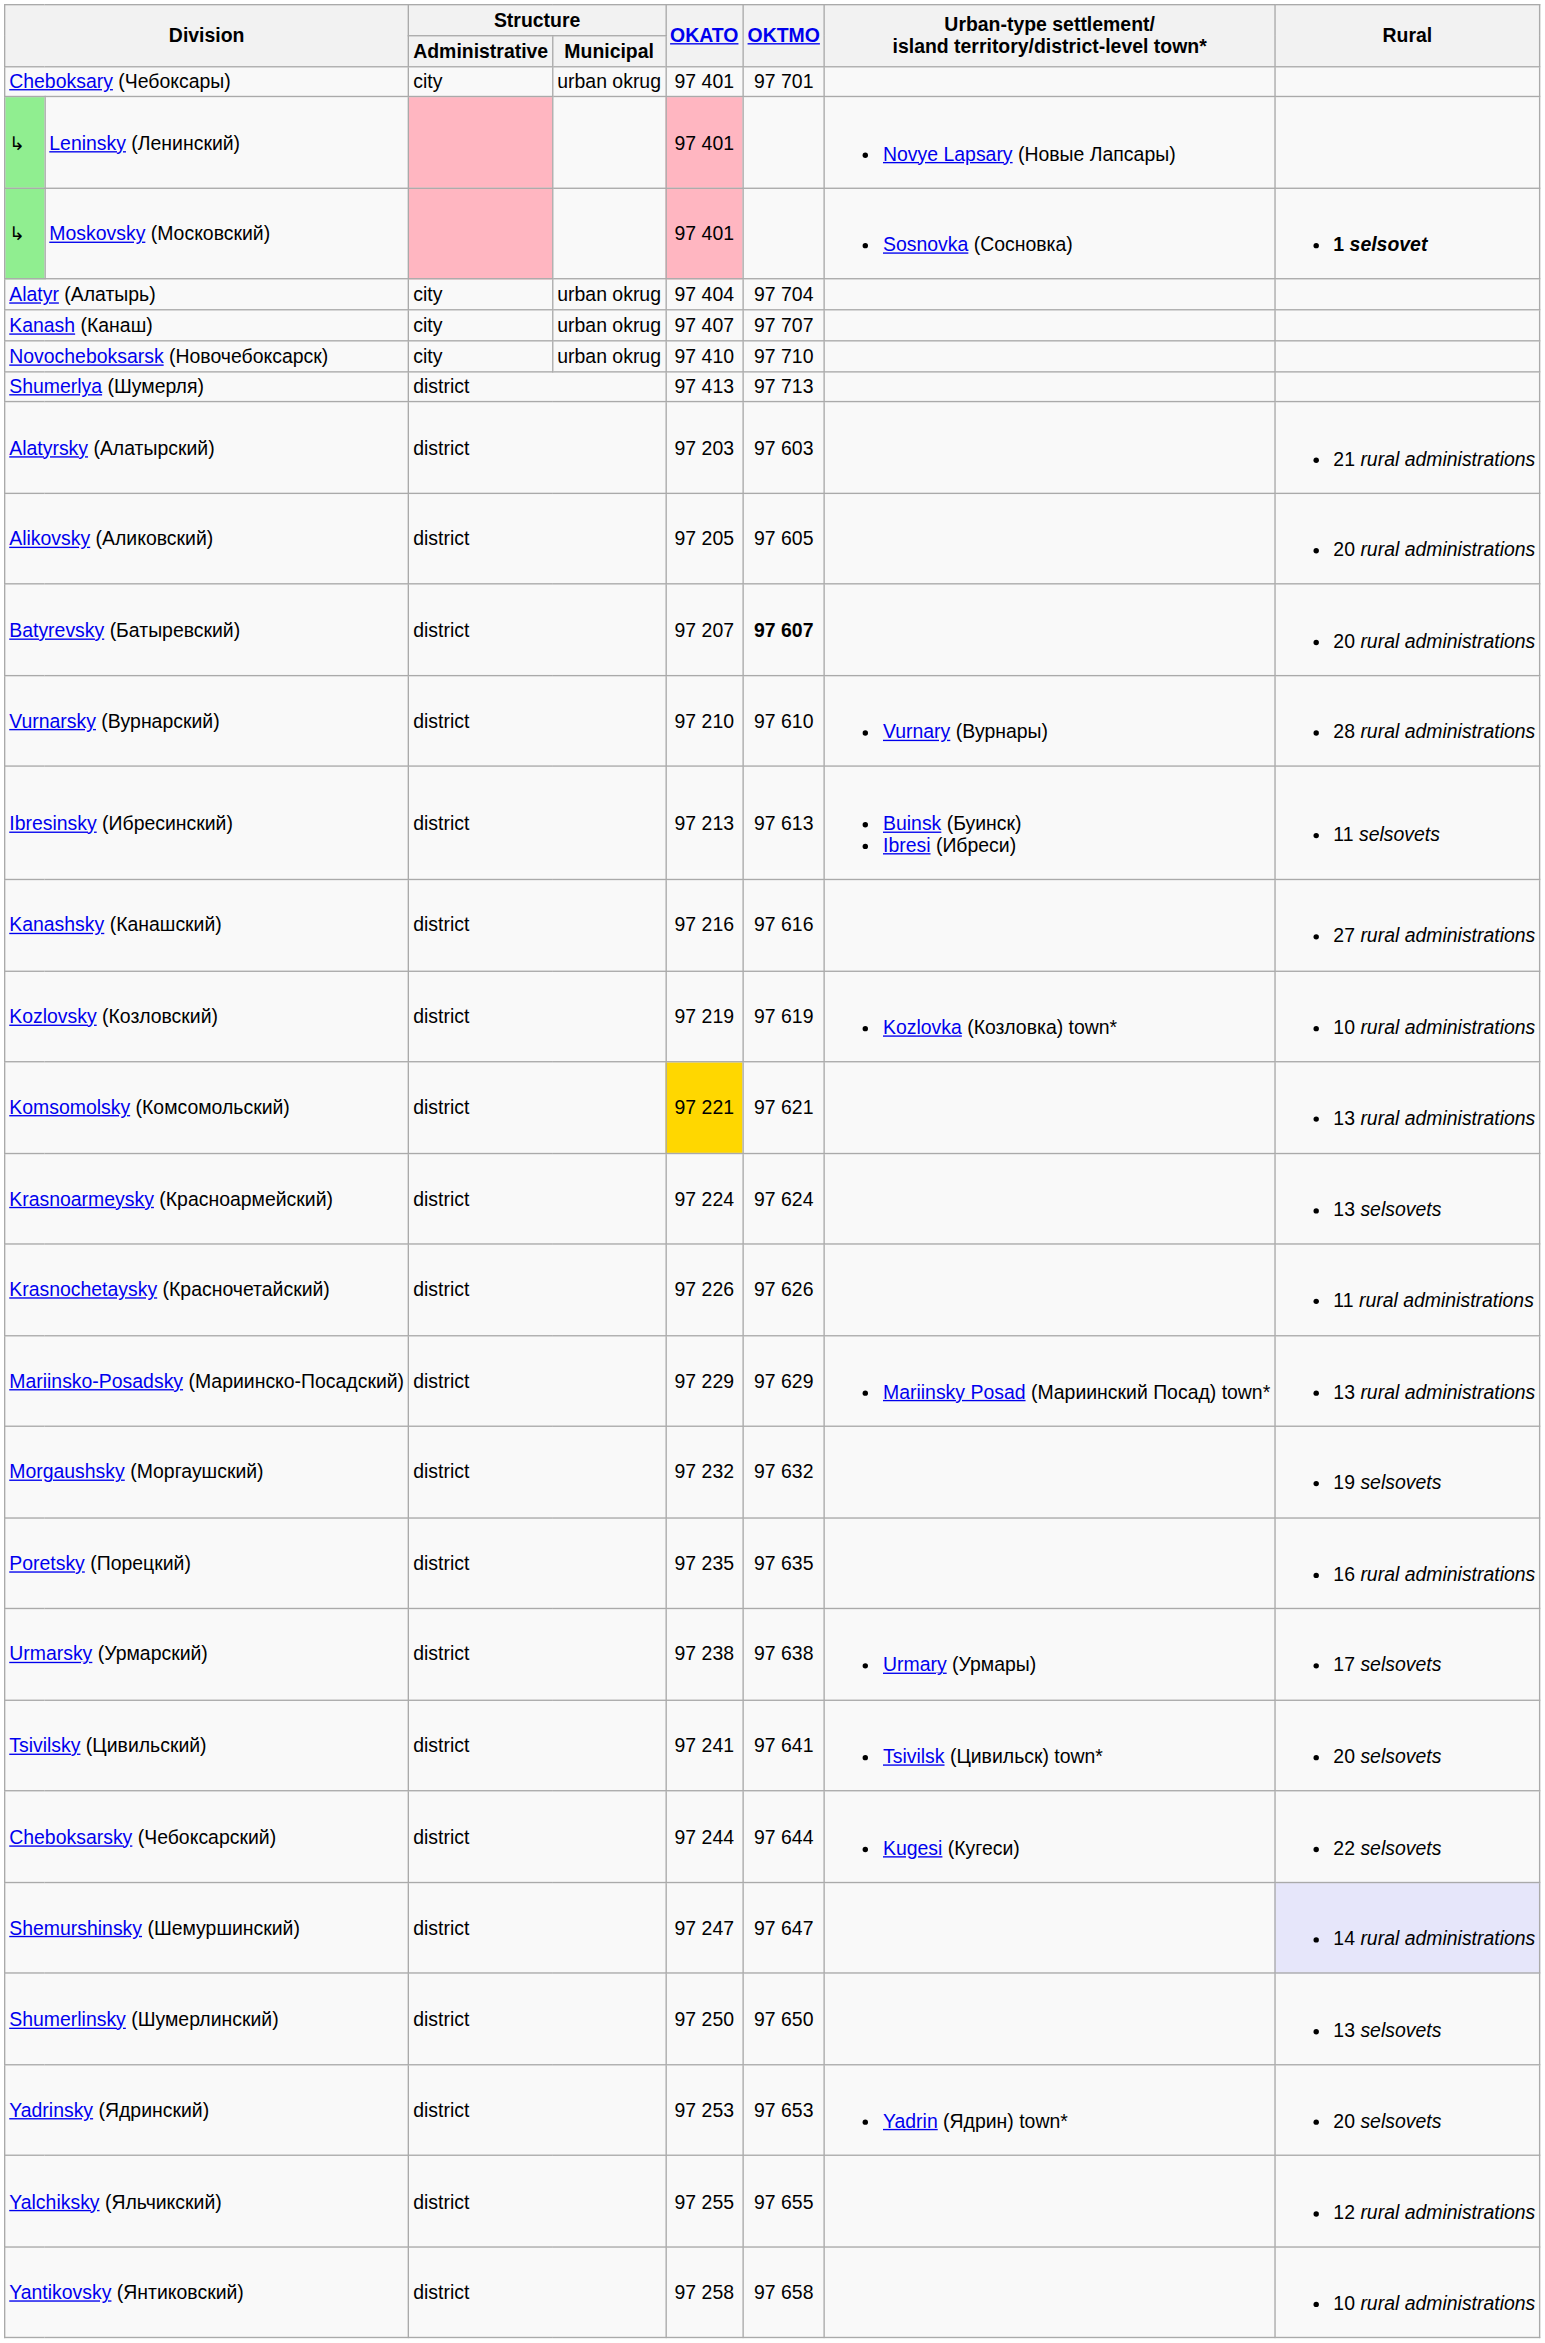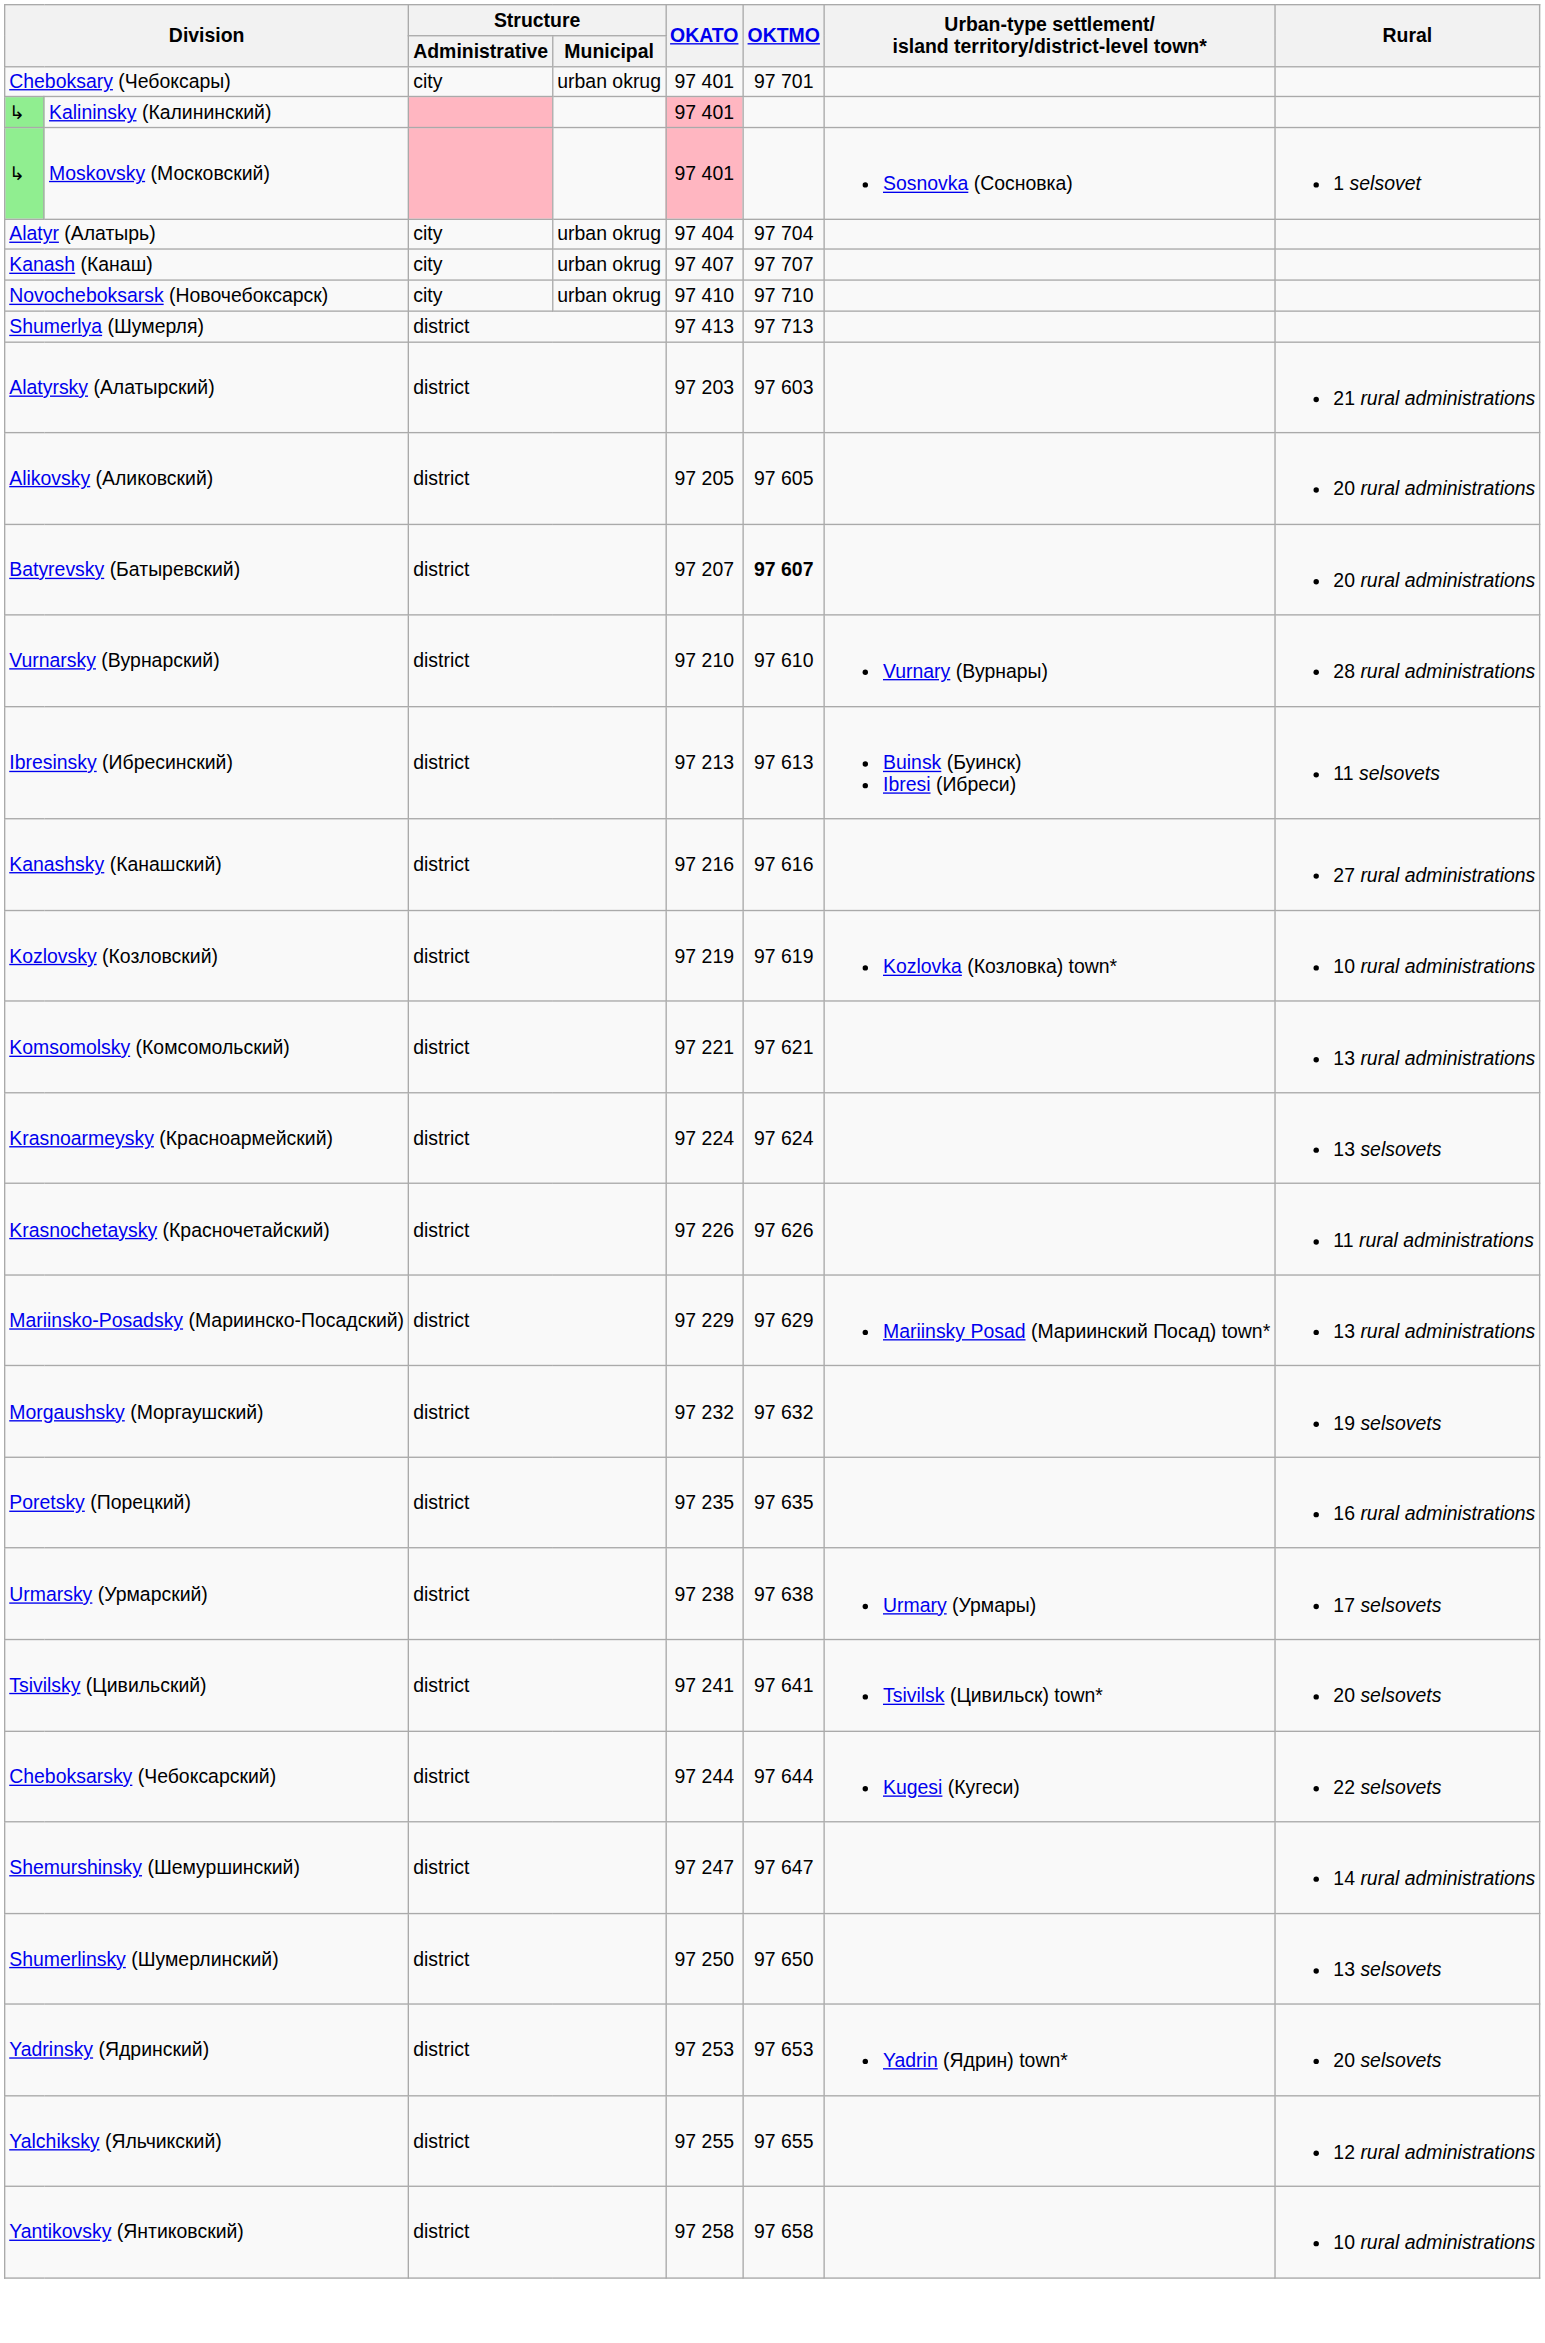+ row: ↳ | Kalininsky (Калининский) | 97 401
- row: ↳ | Leninsky (Ленинский) | 97 401 | Novye Lapsary (Новые Лапсары)
Moskovsky (Московский) | Rural: bold -> normal
Komsomolsky (Комсомольский) | OKATO: gold background -> no background
Shemurshinsky (Шемуршинский) | Rural: lavender background -> no background
